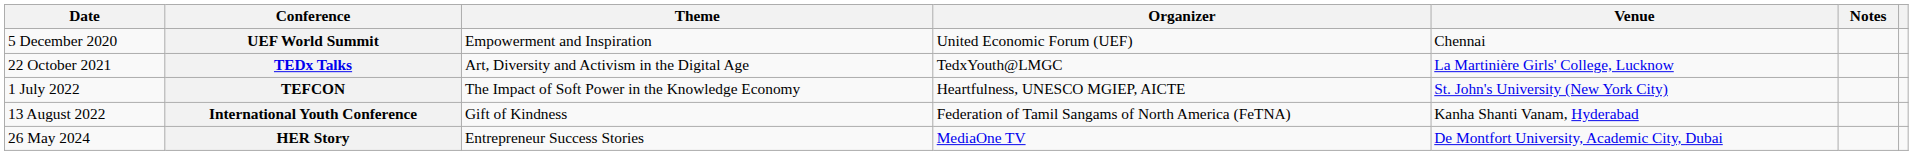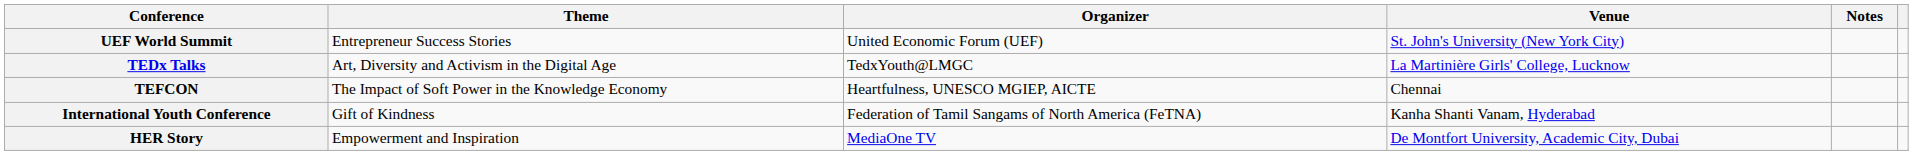- column: Date | 5 December 2020 | 22 October 2021 | 1 July 2022 | 13 August 2022 | 26 May 2024
UEF World Summit | Theme: Empowerment and Inspiration -> Entrepreneur Success Stories
UEF World Summit | Venue: Chennai -> St. John's University (New York City)
TEFCON | Venue: St. John's University (New York City) -> Chennai
HER Story | Theme: Entrepreneur Success Stories -> Empowerment and Inspiration
